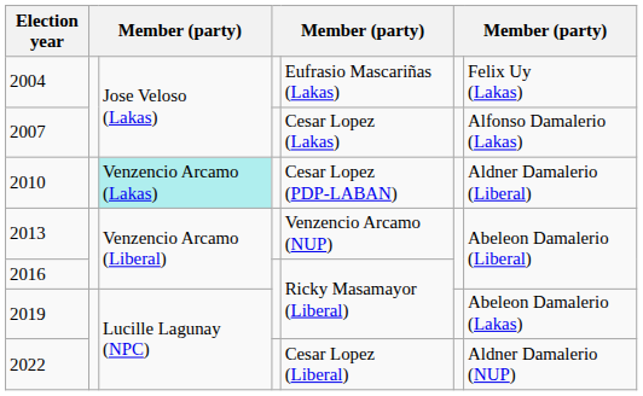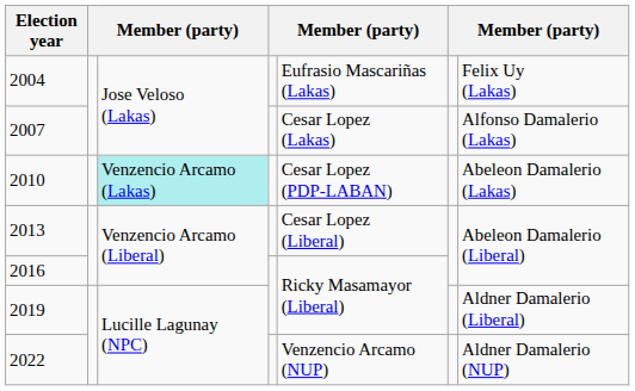2010 | column 7: Aldner Damalerio (Liberal) -> Abeleon Damalerio (Lakas)
2013 | column 5: Venzencio Arcamo (NUP) -> Cesar Lopez (Liberal)
2019 | column 7: Abeleon Damalerio (Lakas) -> Aldner Damalerio (Liberal)
2022 | column 5: Cesar Lopez (Liberal) -> Venzencio Arcamo (NUP)
